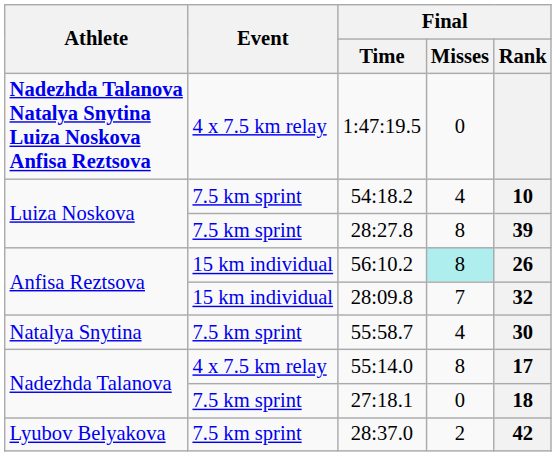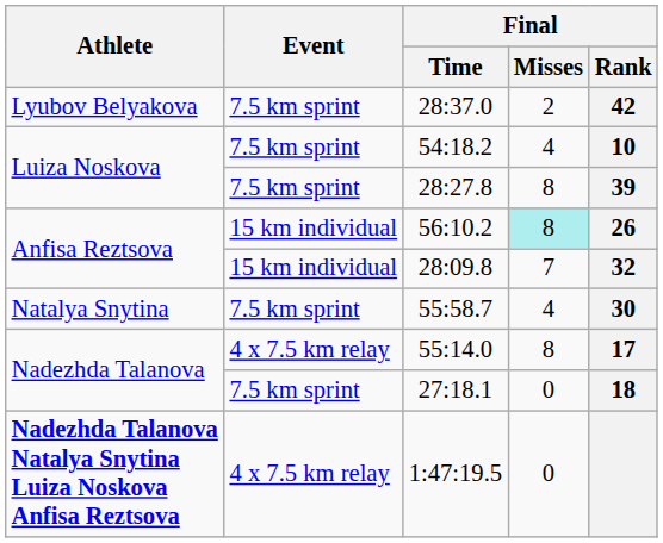rows swapped: 28:37.0 <-> 1:47:19.5
